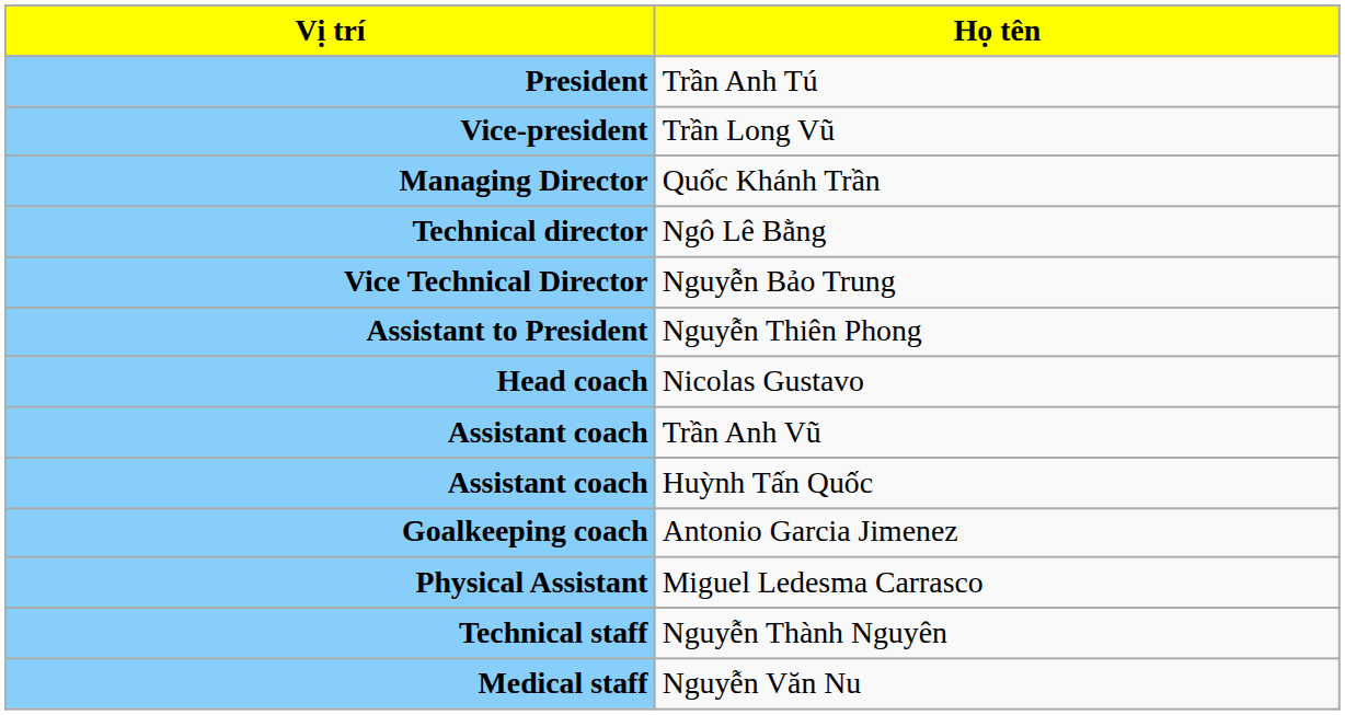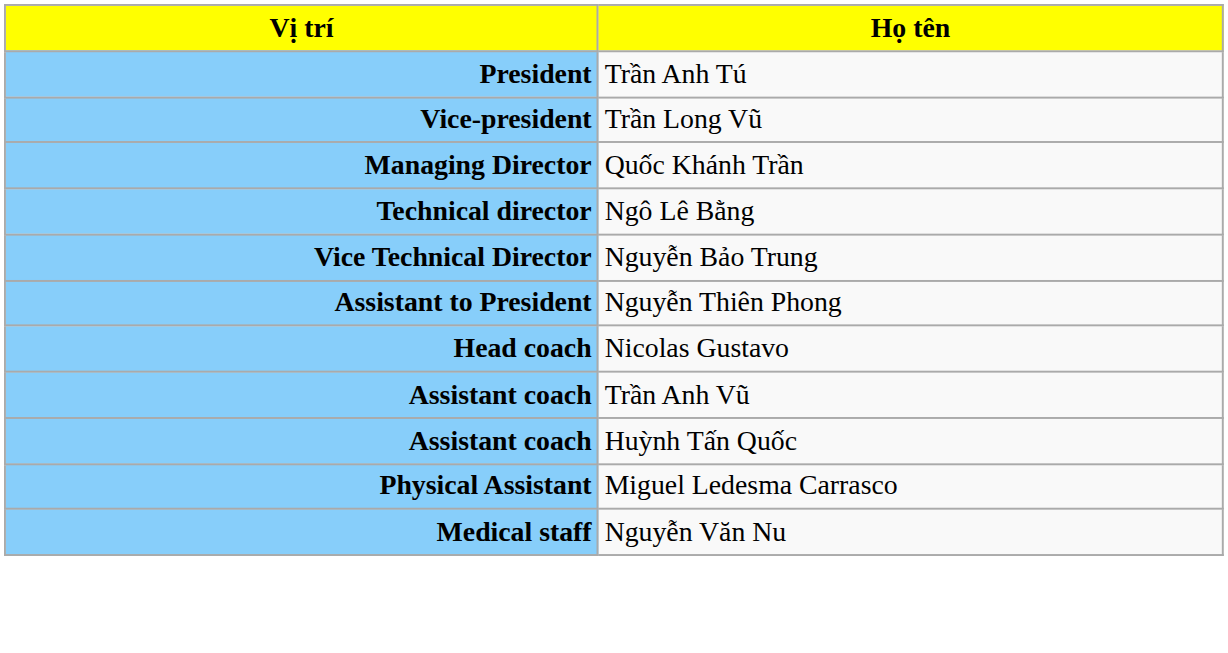- row: Goalkeeping coach | Antonio Garcia Jimenez
- row: Technical staff | Nguyễn Thành Nguyên
